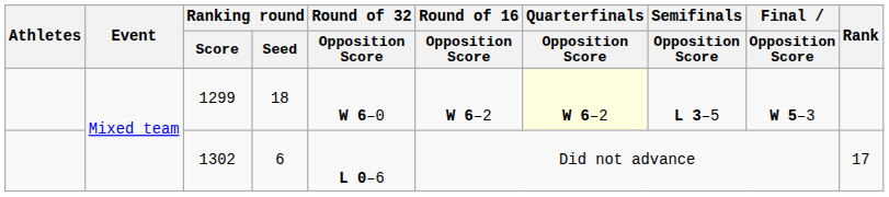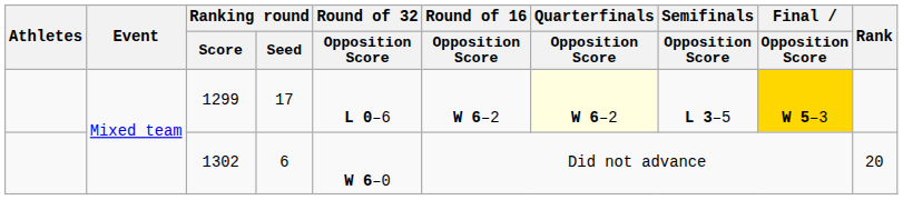1299 | Ranking round / Seed: 18 -> 17
1299 | Round of 32 / Opposition Score: W 6–0 -> L 0–6
1299 | Final / Opposition Score: no background -> gold background
1302 | Round of 32 / Opposition Score: L 0–6 -> W 6–0
1302 | Rank: 17 -> 20
